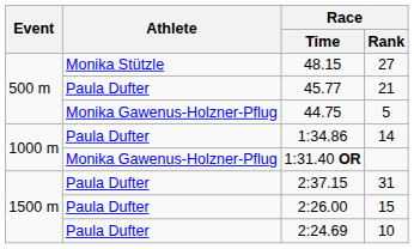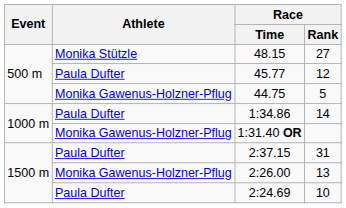45.77 | Race / Rank: 21 -> 12
2:26.00 | Athlete: Paula Dufter -> Monika Gawenus-Holzner-Pflug
2:26.00 | Race / Rank: 15 -> 13
